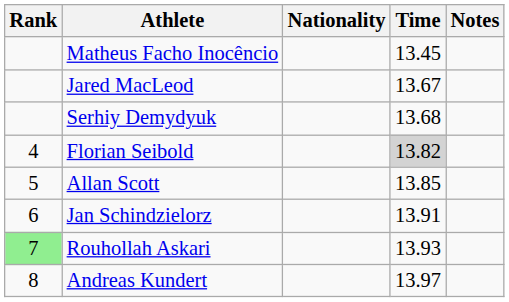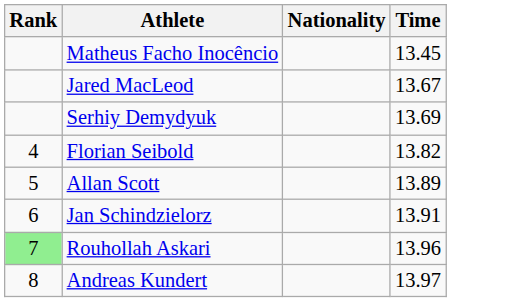- column: Notes
Serhiy Demydyuk | Time: 13.68 -> 13.69
Florian Seibold | Time: lightgrey background -> no background
Allan Scott | Time: 13.85 -> 13.89
Rouhollah Askari | Time: 13.93 -> 13.96
